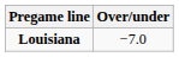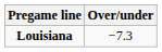Louisiana | Over/under: −7.0 -> −7.3
